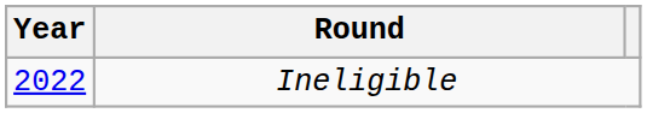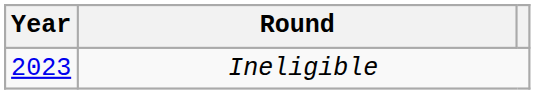Ineligible | Year: 2022 -> 2023
